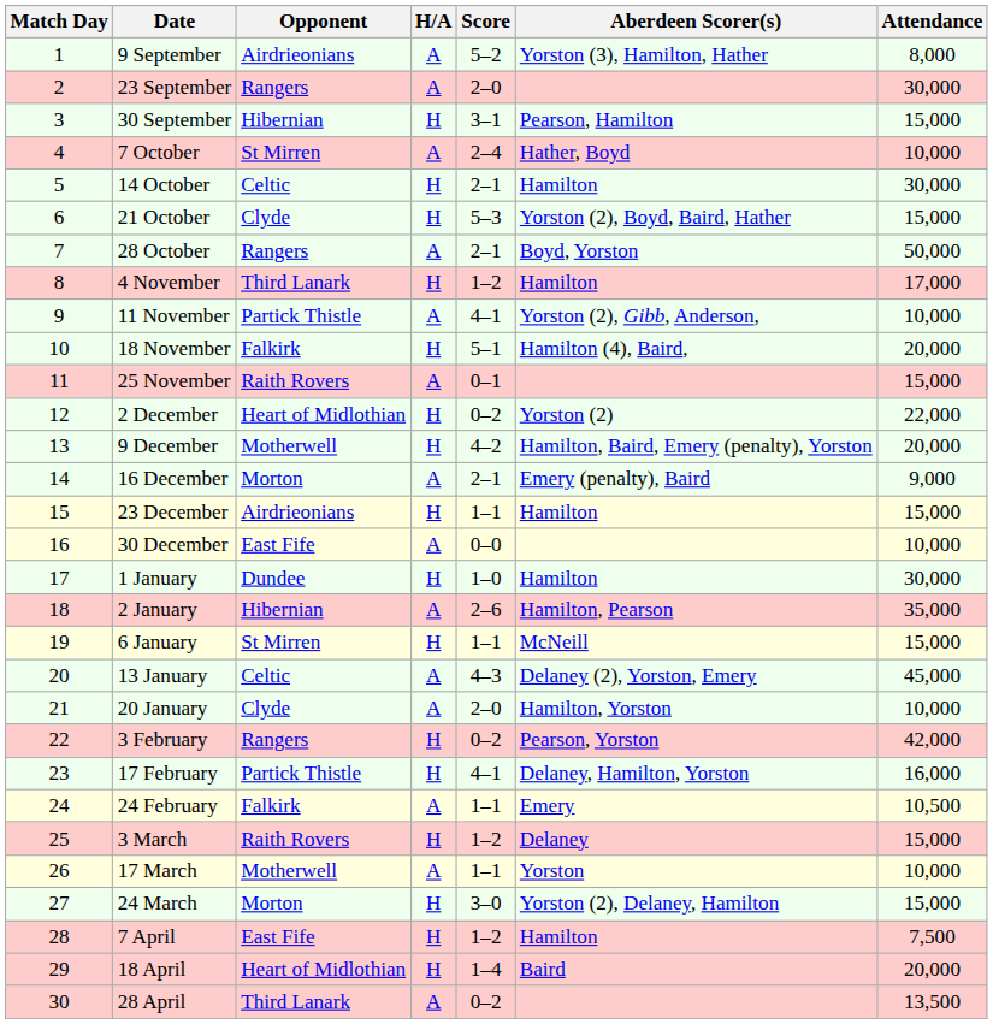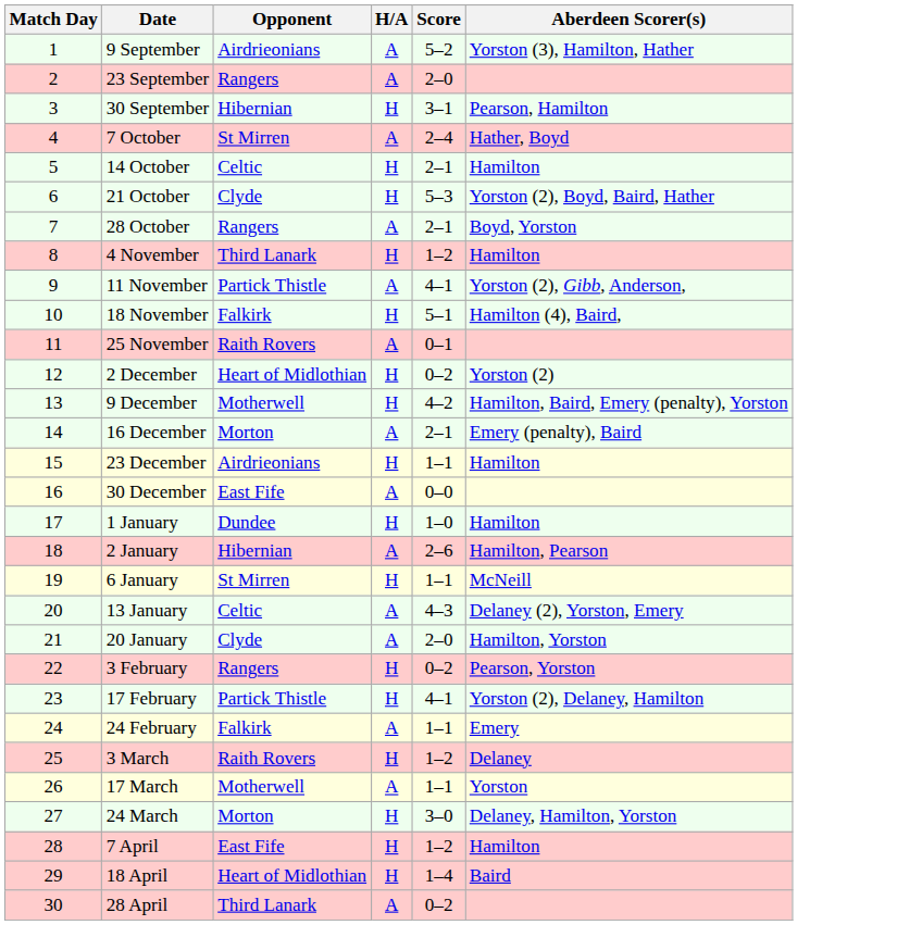- column: Attendance | 8,000 | 30,000 | 15,000 | 10,000 | 30,000 | 15,000 | 50,000 | 17,000 | 10,000 | 20,000 | 15,000 | 22,000 | 20,000 | 9,000 | 15,000 | 10,000 | 30,000 | 35,000 | 15,000 | 45,000 | 10,000 | 42,000 | 16,000 | 10,500 | 15,000 | 10,000 | 15,000 | 7,500 | 20,000 | 13,500
17 February | Aberdeen Scorer(s): Delaney, Hamilton, Yorston -> Yorston (2), Delaney, Hamilton
24 March | Aberdeen Scorer(s): Yorston (2), Delaney, Hamilton -> Delaney, Hamilton, Yorston
